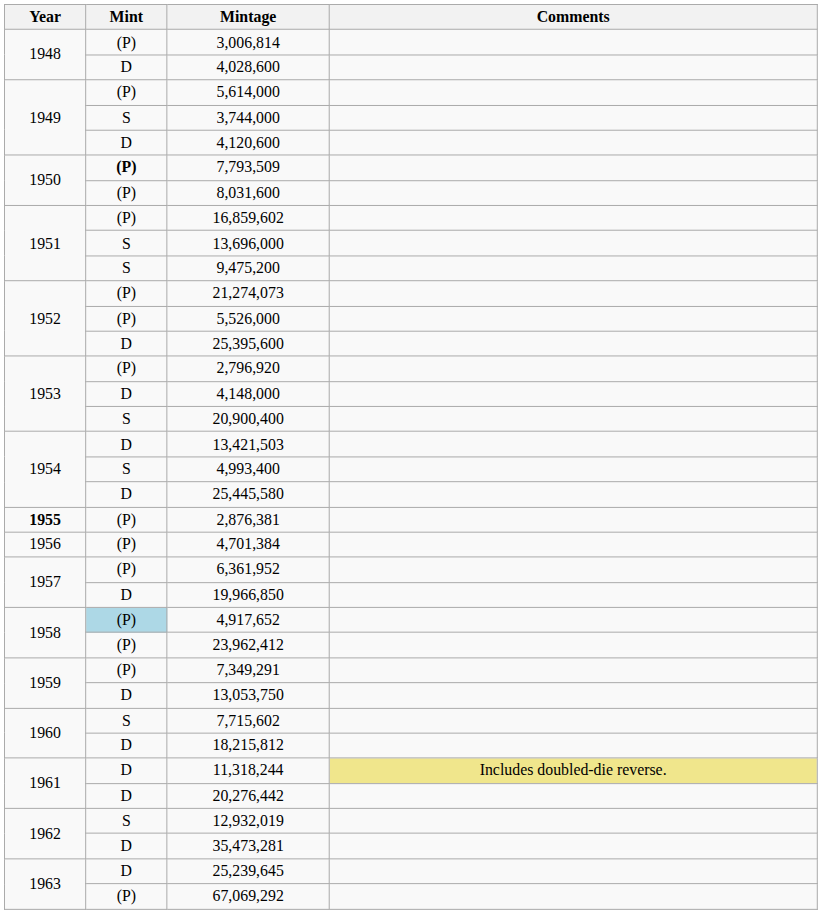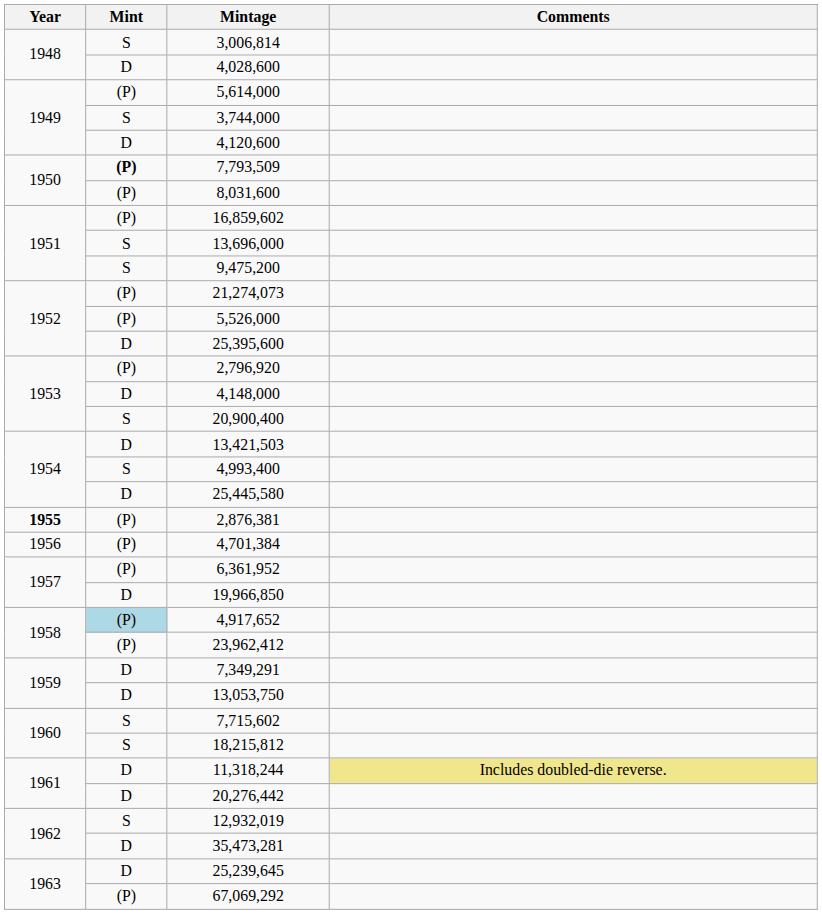3,006,814 | Mint: (P) -> S
7,349,291 | Mint: (P) -> D
18,215,812 | Mint: D -> S
